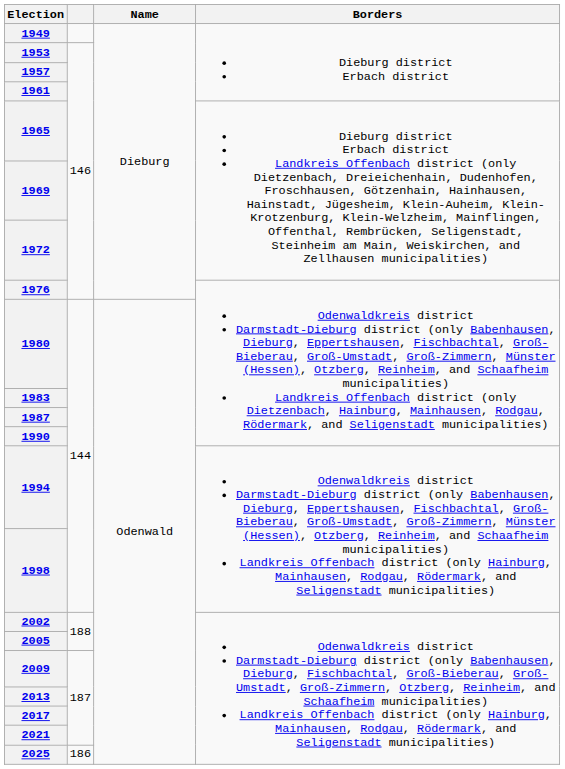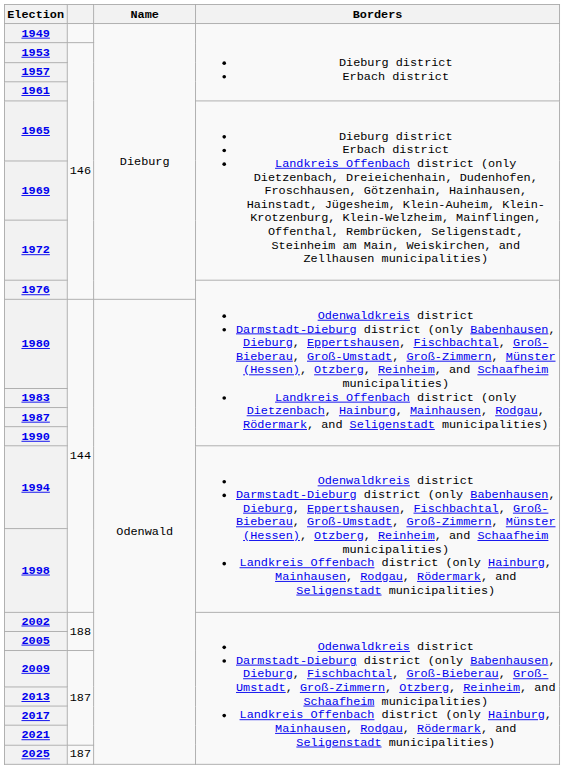2025 | column 2: 186 -> 187
